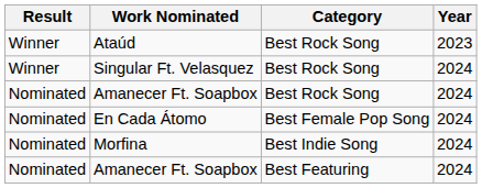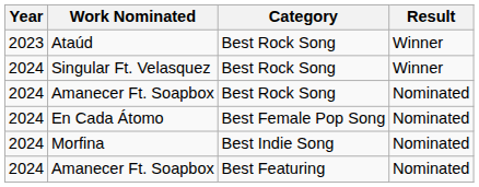columns swapped: Year <-> Result
